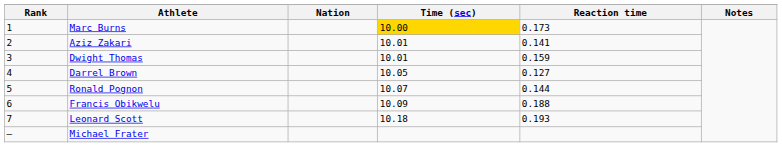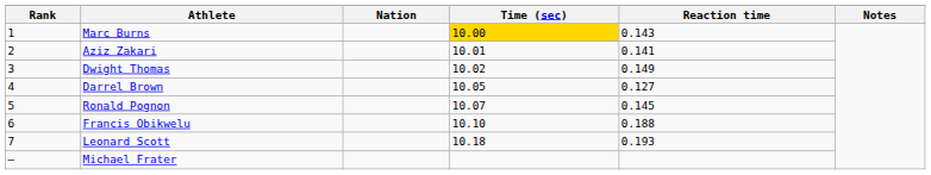Marc Burns | Reaction time: 0.173 -> 0.143
Dwight Thomas | Time (sec): 10.01 -> 10.02
Dwight Thomas | Reaction time: 0.159 -> 0.149
Ronald Pognon | Reaction time: 0.144 -> 0.145
Francis Obikwelu | Time (sec): 10.09 -> 10.10
